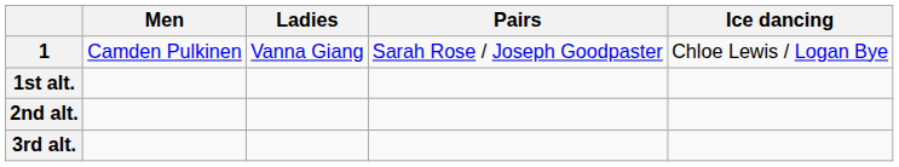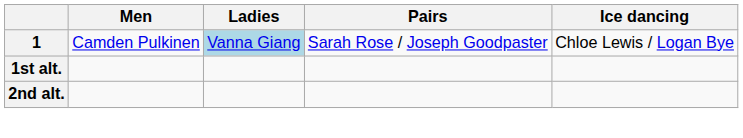1 | Ladies: no background -> lightblue background
- row: 3rd alt.
